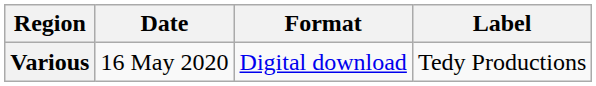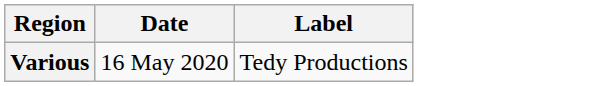- column: Format | Digital download
